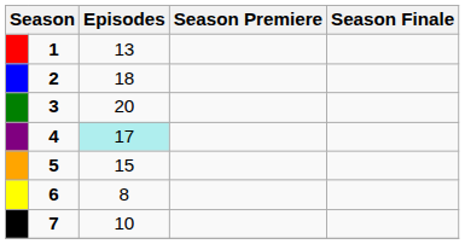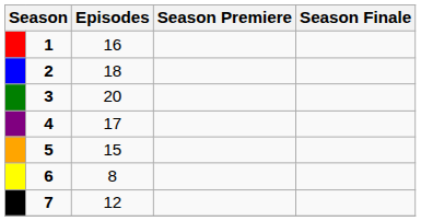1 | Episodes: 13 -> 16
4 | Episodes: paleturquoise background -> no background
7 | Episodes: 10 -> 12
